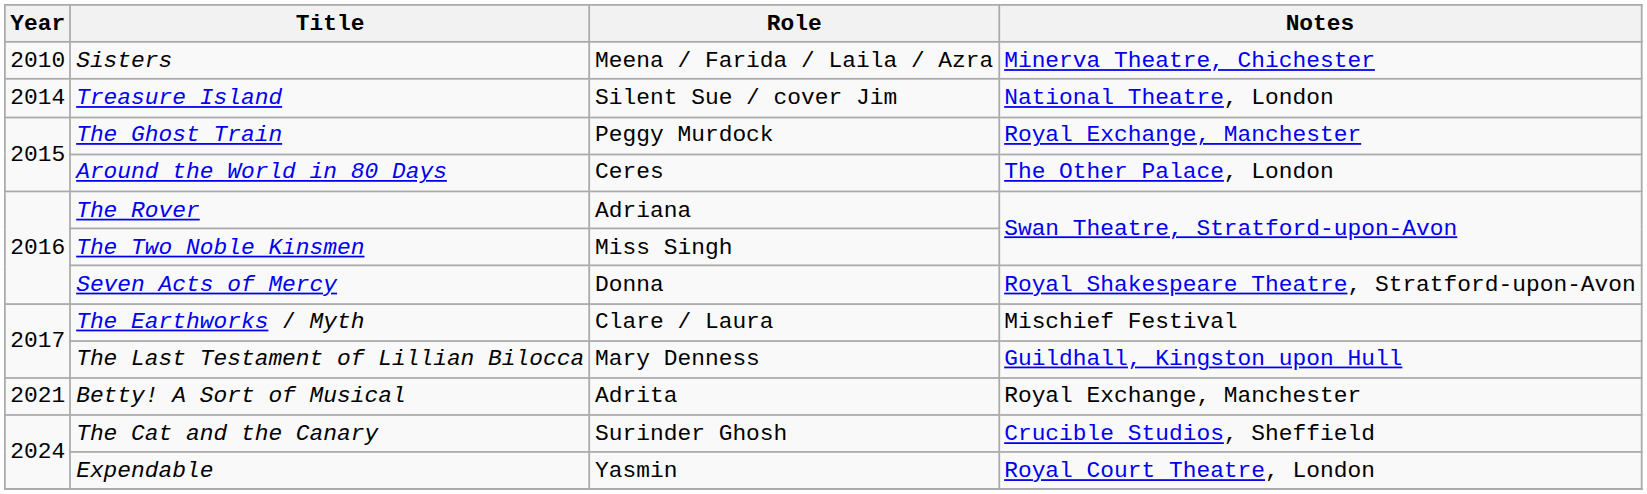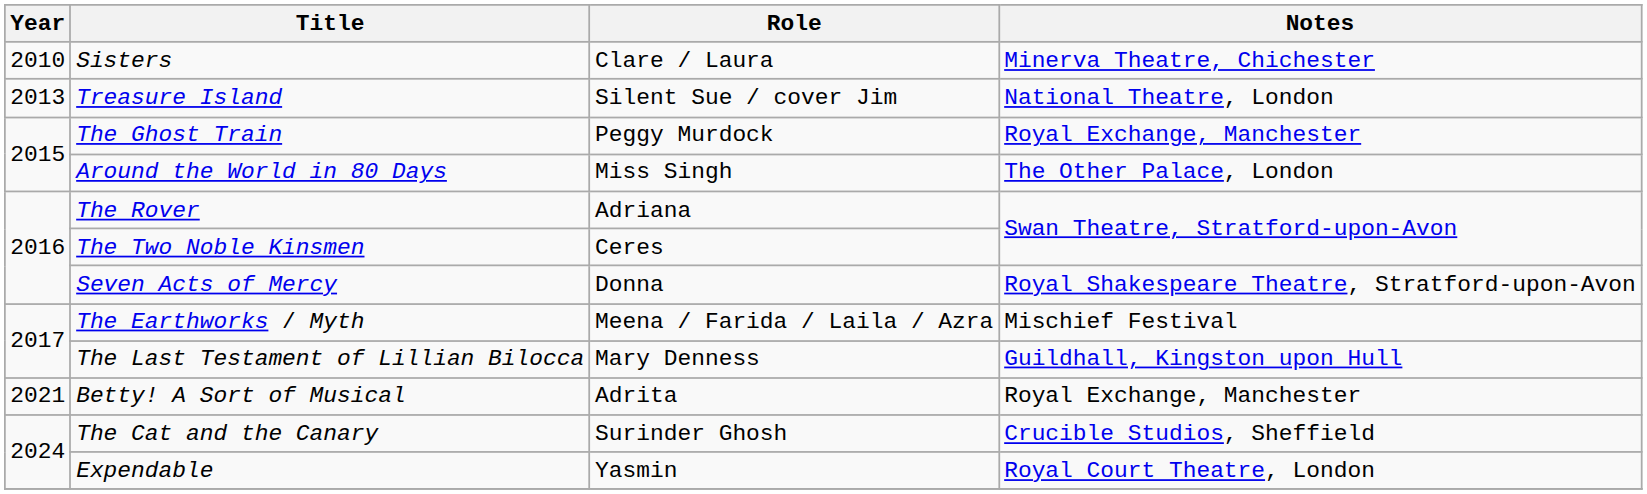Sisters | Role: Meena / Farida / Laila / Azra -> Clare / Laura
Treasure Island | Year: 2014 -> 2013
Around the World in 80 Days | Role: Ceres -> Miss Singh
The Two Noble Kinsmen | Role: Miss Singh -> Ceres
The Earthworks / Myth | Role: Clare / Laura -> Meena / Farida / Laila / Azra
